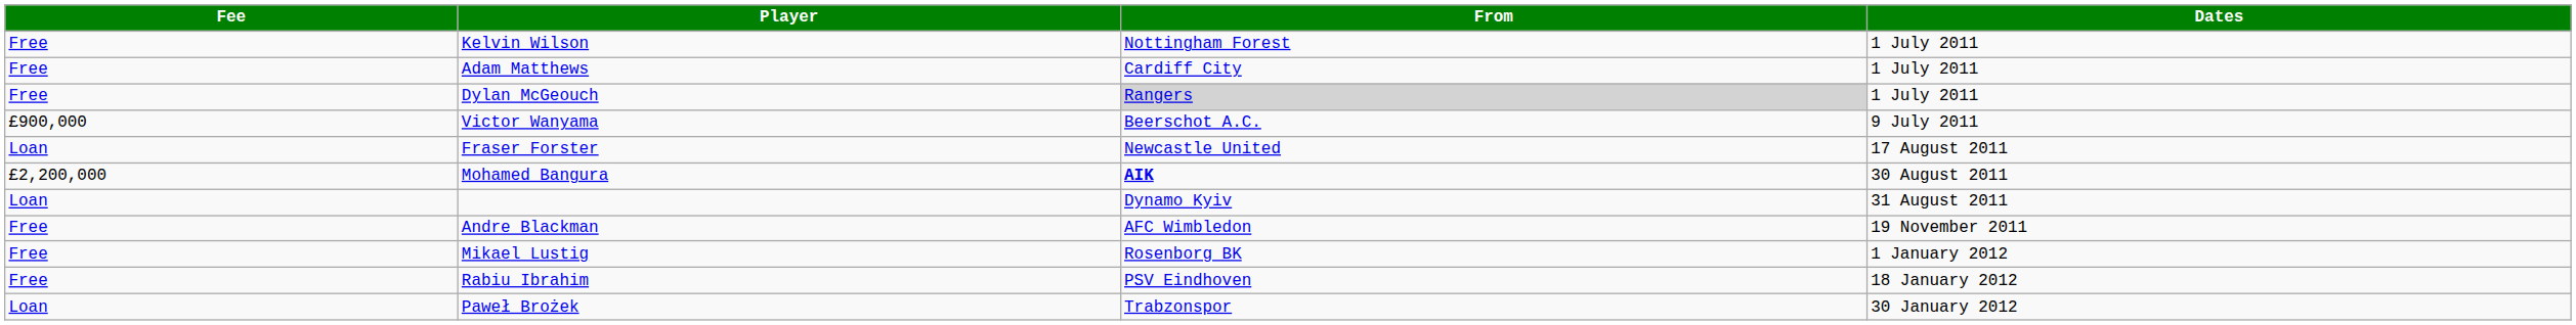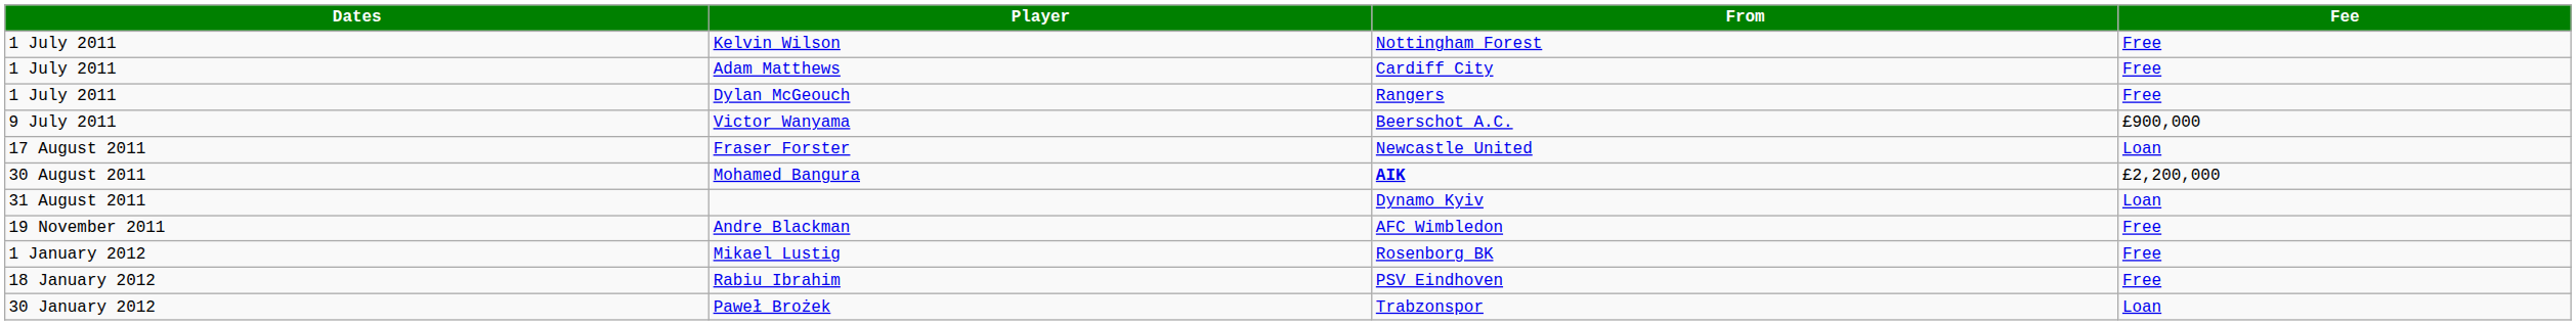columns swapped: Dates <-> Fee
Dylan McGeouch | From: lightgrey background -> no background
